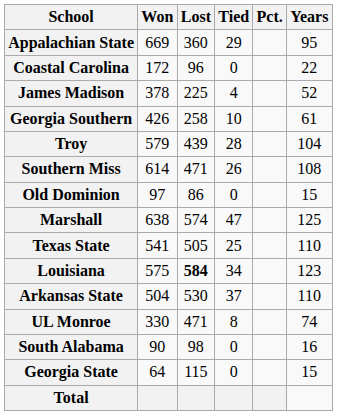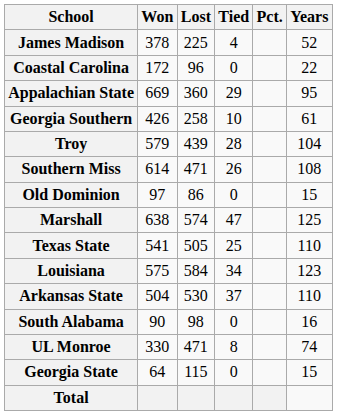rows swapped: Appalachian State <-> James Madison
Louisiana | Lost: bold -> normal
rows swapped: South Alabama <-> UL Monroe
